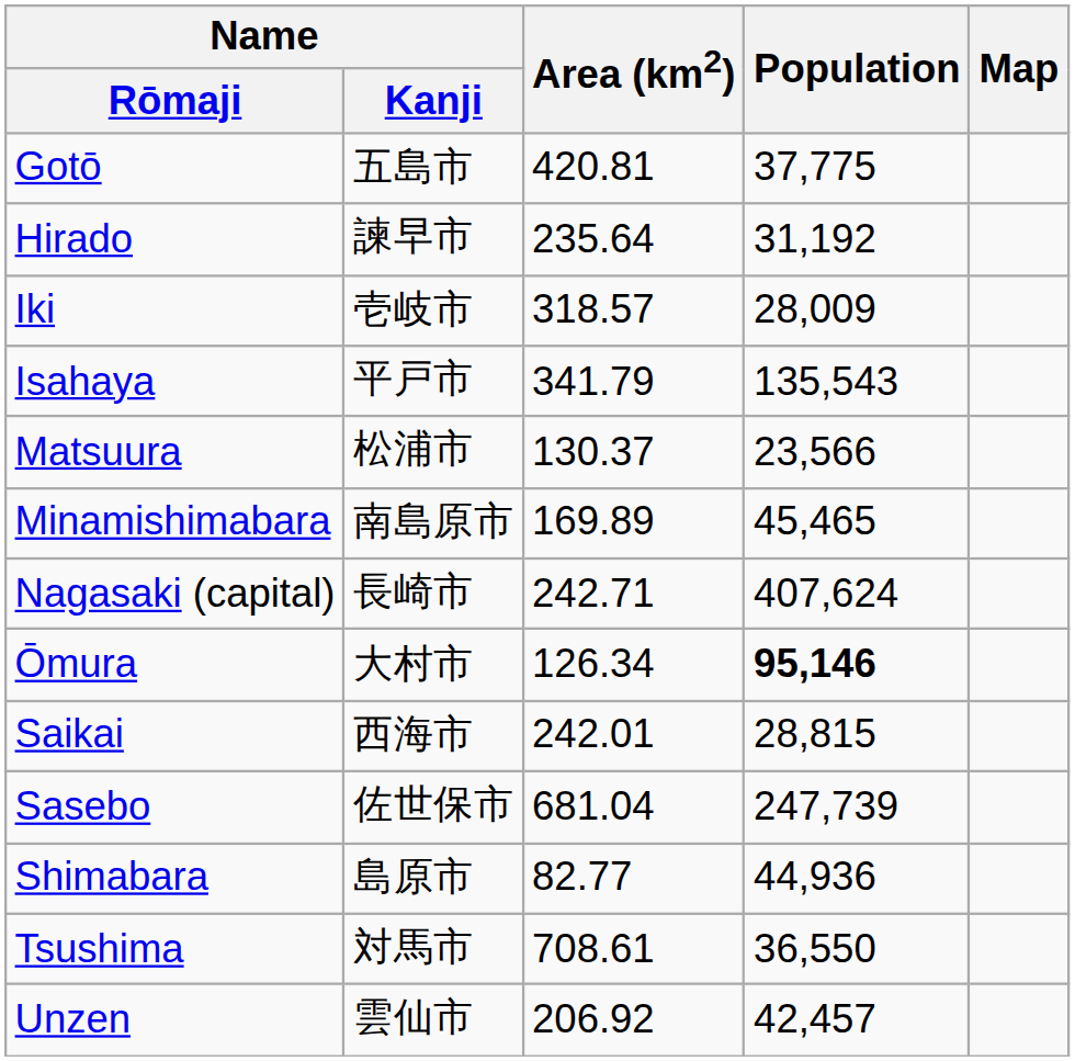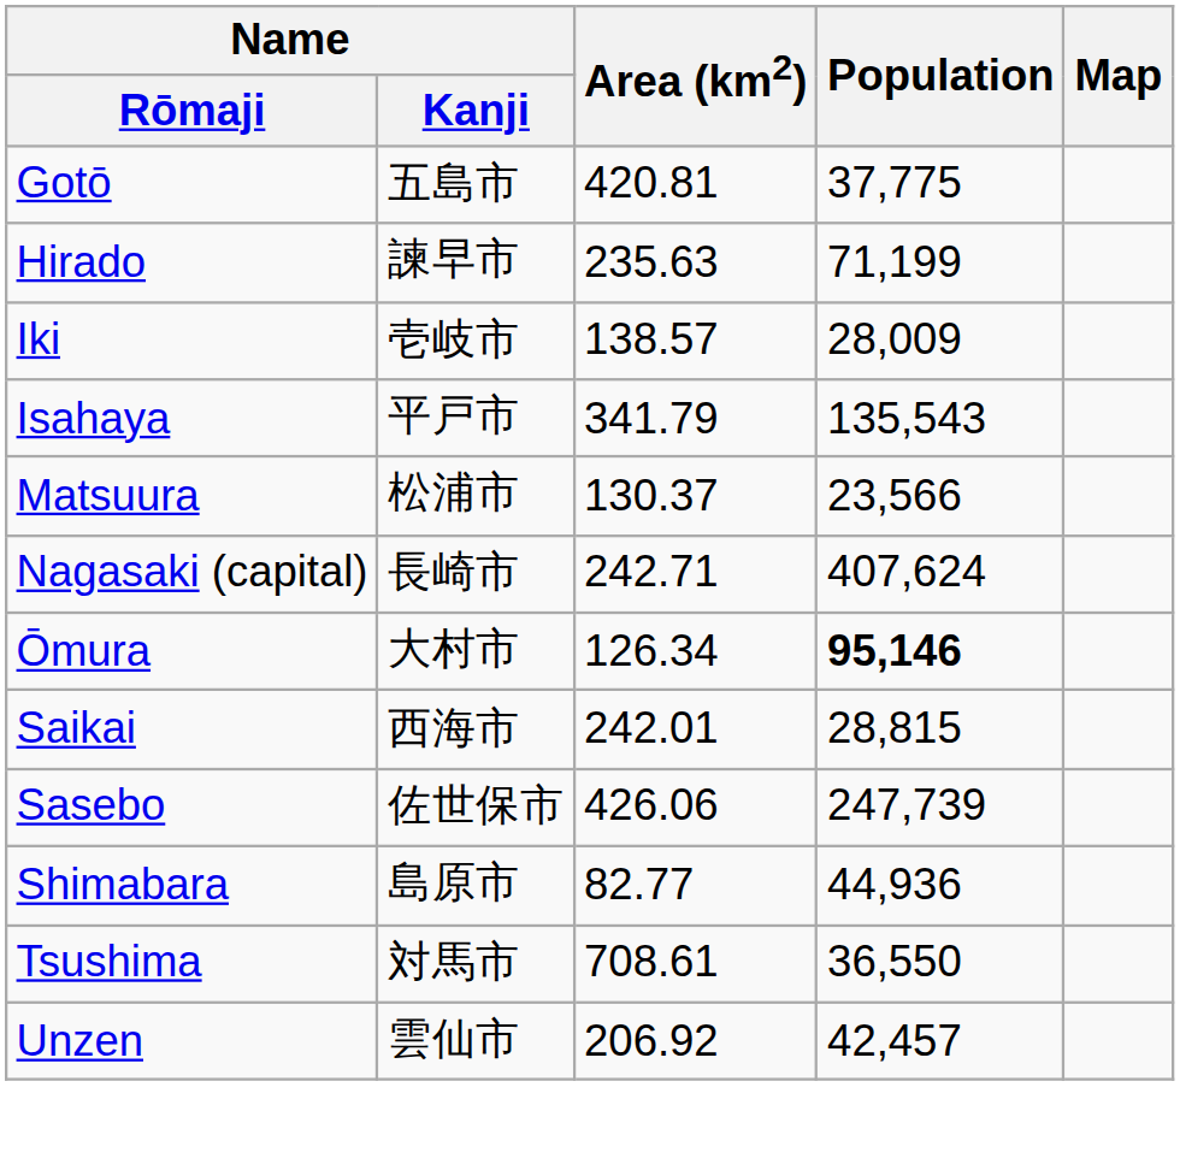Hirado | Area (km2): 235.64 -> 235.63
Hirado | Population: 31,192 -> 71,199
Iki | Area (km2): 318.57 -> 138.57
- row: Minamishimabara | 南島原市 | 169.89 | 45,465
Sasebo | Area (km2): 681.04 -> 426.06
